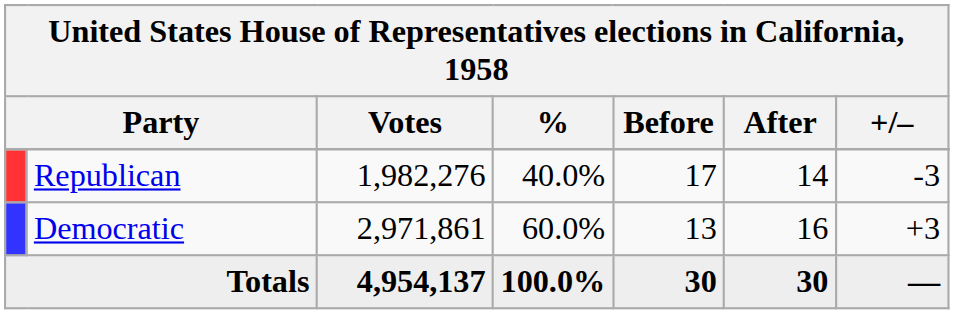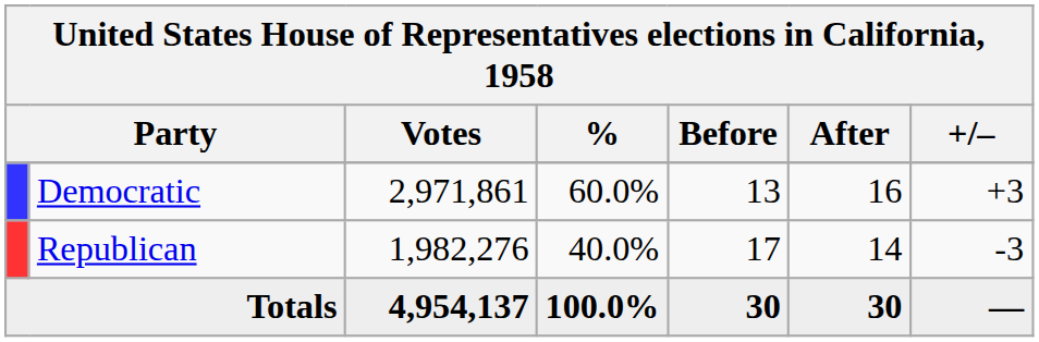rows swapped: Democratic <-> Republican
